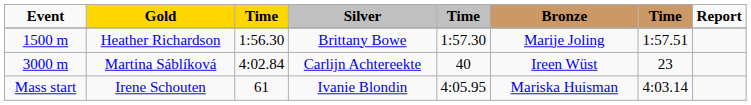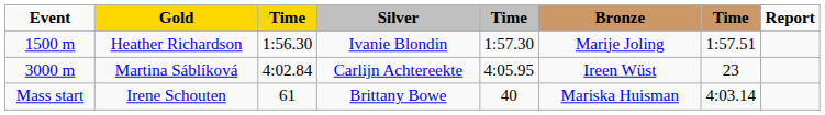Heather Richardson | Silver: Brittany Bowe -> Ivanie Blondin
Martina Sáblíková | column 5: 40 -> 4:05.95
Irene Schouten | Silver: Ivanie Blondin -> Brittany Bowe
Irene Schouten | column 5: 4:05.95 -> 40
